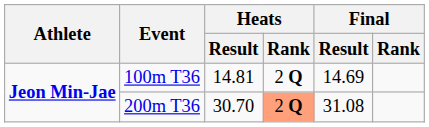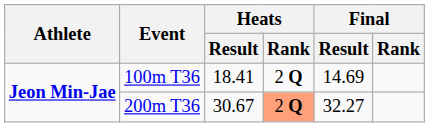100m T36 | Heats / Result: 14.81 -> 18.41
200m T36 | Heats / Result: 30.70 -> 30.67
200m T36 | Final / Result: 31.08 -> 32.27
